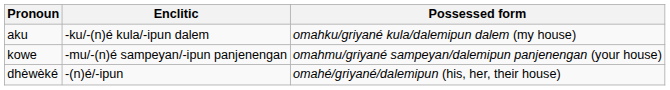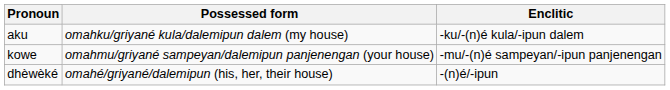columns swapped: Enclitic <-> Possessed form
